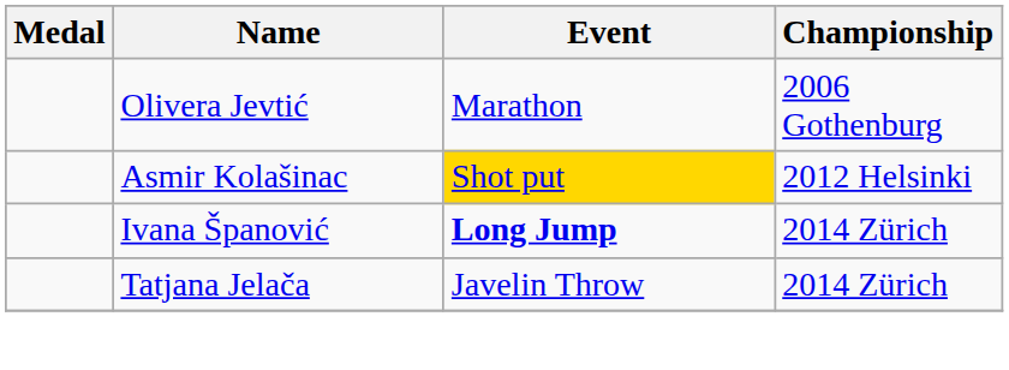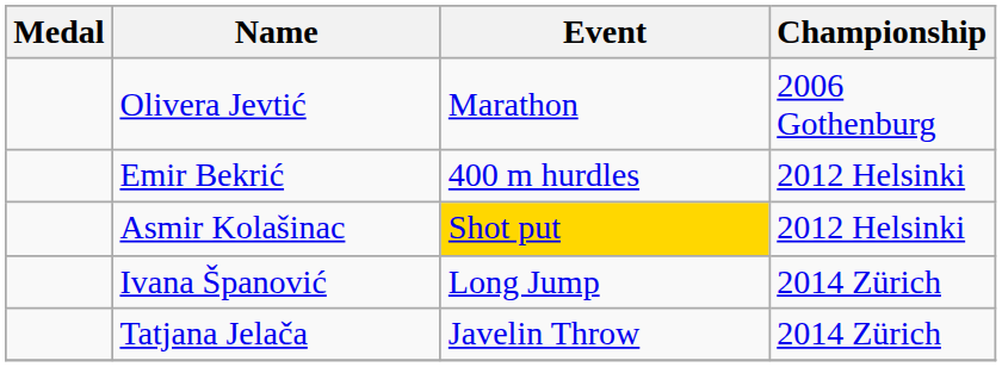+ row: Emir Bekrić | 400 m hurdles | 2012 Helsinki
Ivana Španović | Event: bold -> normal
